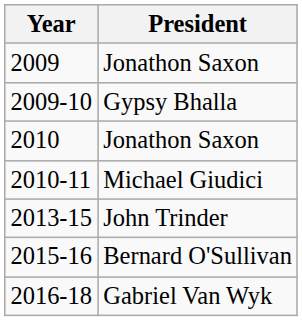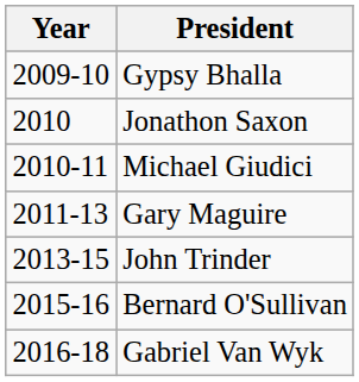- row: 2009 | Jonathon Saxon
+ row: 2011-13 | Gary Maguire
